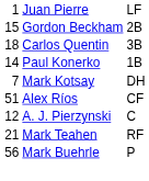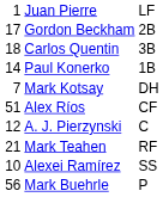Gordon Beckham | column 1: 15 -> 17
+ row: 10 | Alexei Ramírez | SS
